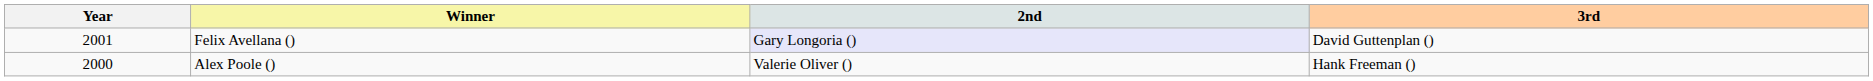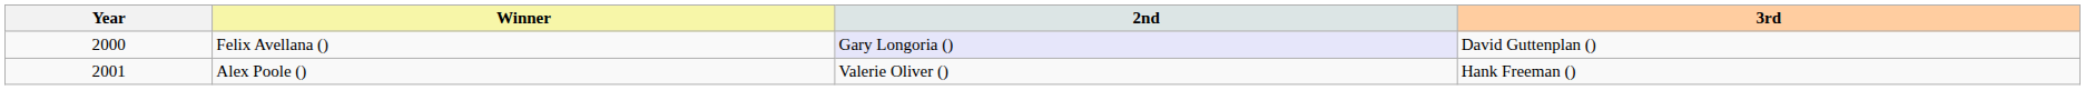Felix Avellana () | Year: 2001 -> 2000
Alex Poole () | Year: 2000 -> 2001
